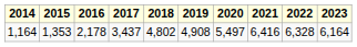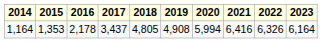1,164 | 2018: 4,802 -> 4,805
1,164 | 2020: 5,497 -> 5,994
1,164 | 2022: 6,328 -> 6,326
